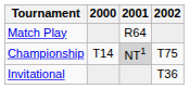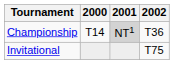- row: Match Play | R64
Championship | 2002: T75 -> T36
Invitational | 2002: T36 -> T75
